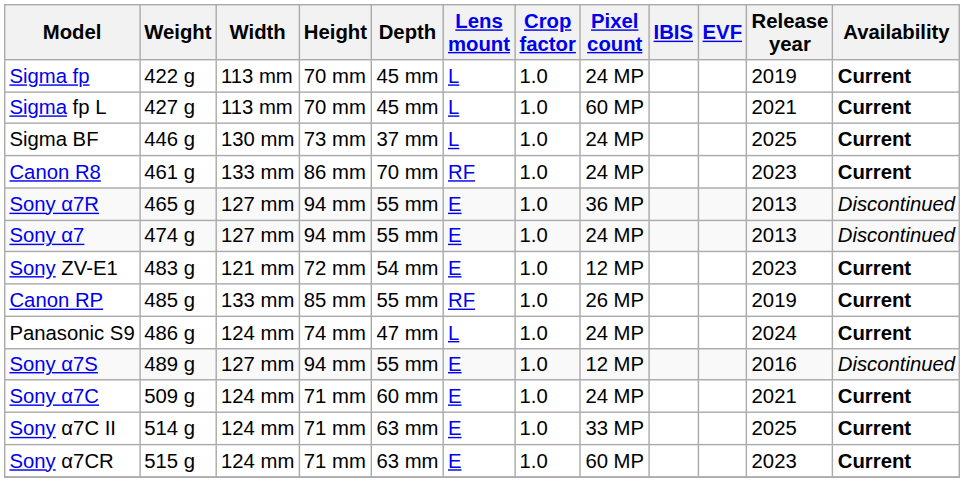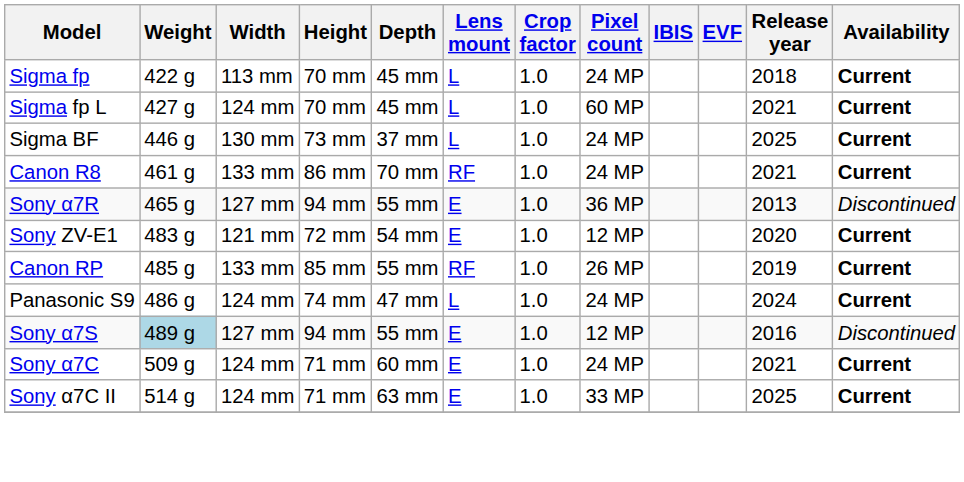Sigma fp | Release year: 2019 -> 2018
Sigma fp L | Width: 113 mm -> 124 mm
Canon R8 | Release year: 2023 -> 2021
- row: Sony α7 | 474 g | 127 mm | 94 mm | 55 mm | E | 1.0 | 24 MP | 2013 | Discontinued
Sony ZV-E1 | Release year: 2023 -> 2020
Sony α7S | Weight: no background -> lightblue background
- row: Sony α7CR | 515 g | 124 mm | 71 mm | 63 mm | E | 1.0 | 60 MP | 2023 | Current
